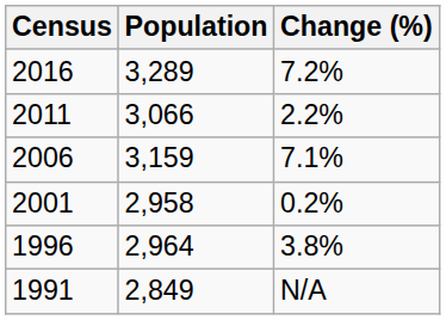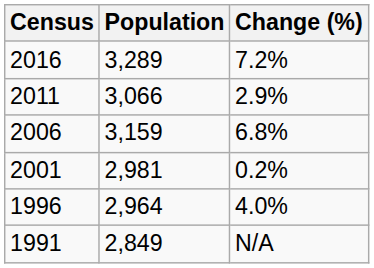2011 | Change (%): 2.2% -> 2.9%
2006 | Change (%): 7.1% -> 6.8%
2001 | Population: 2,958 -> 2,981
1996 | Change (%): 3.8% -> 4.0%
